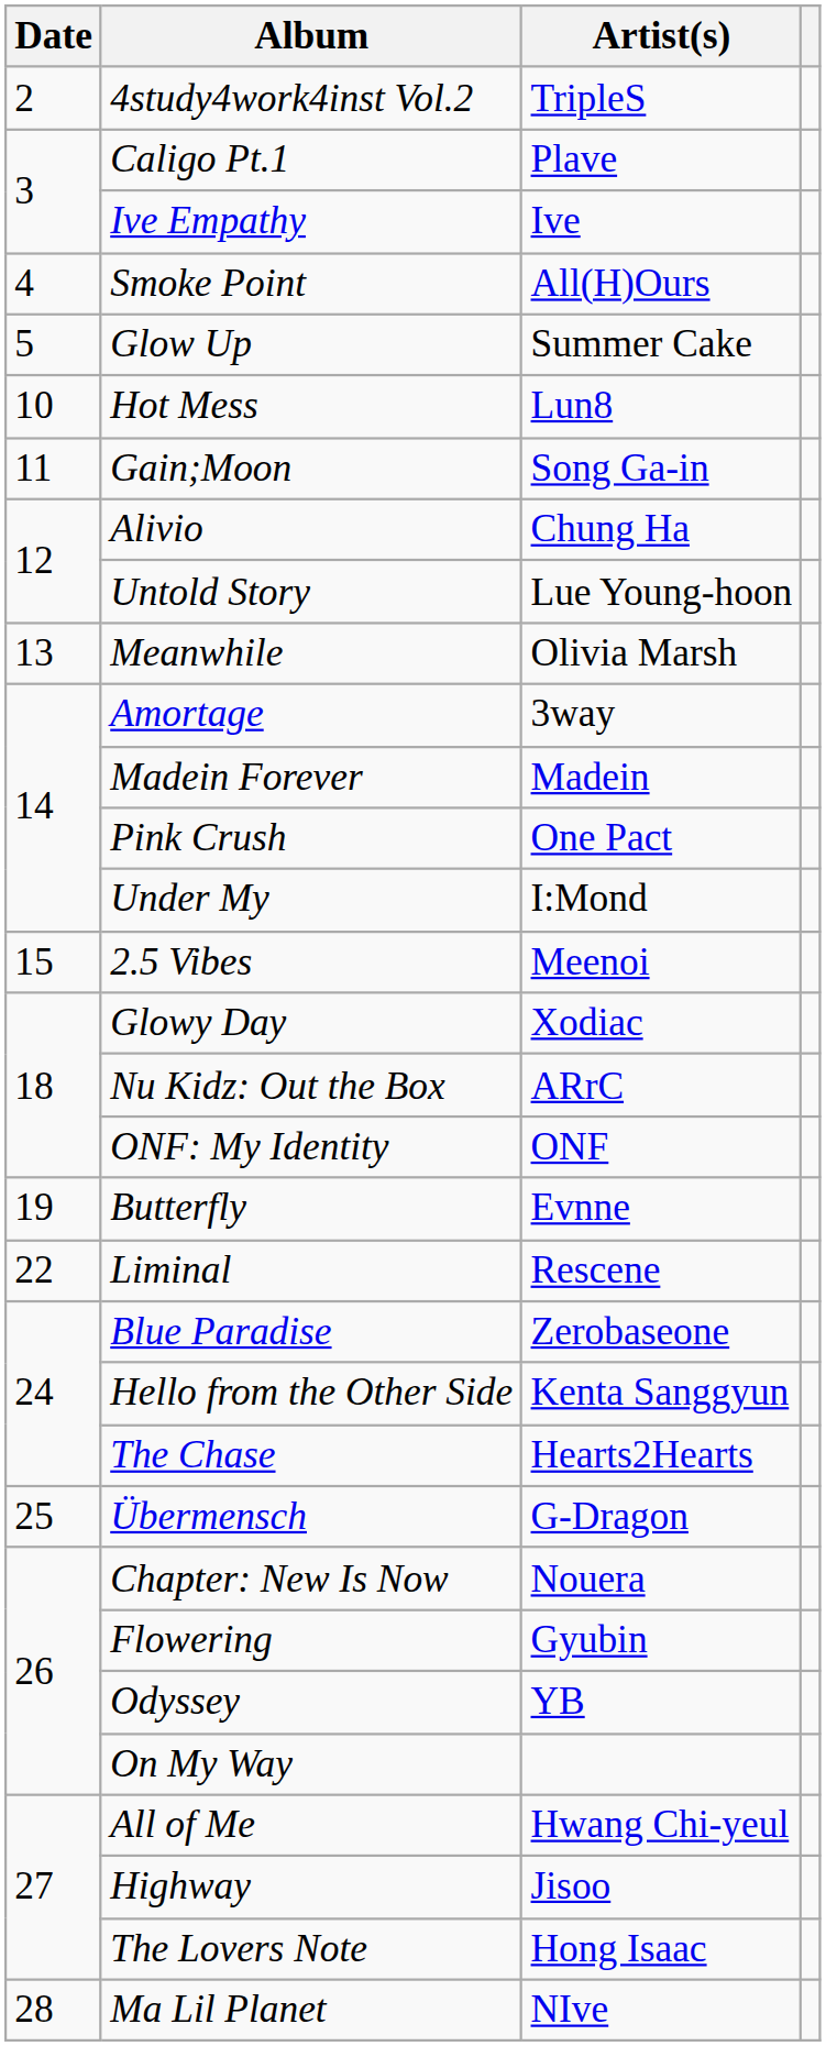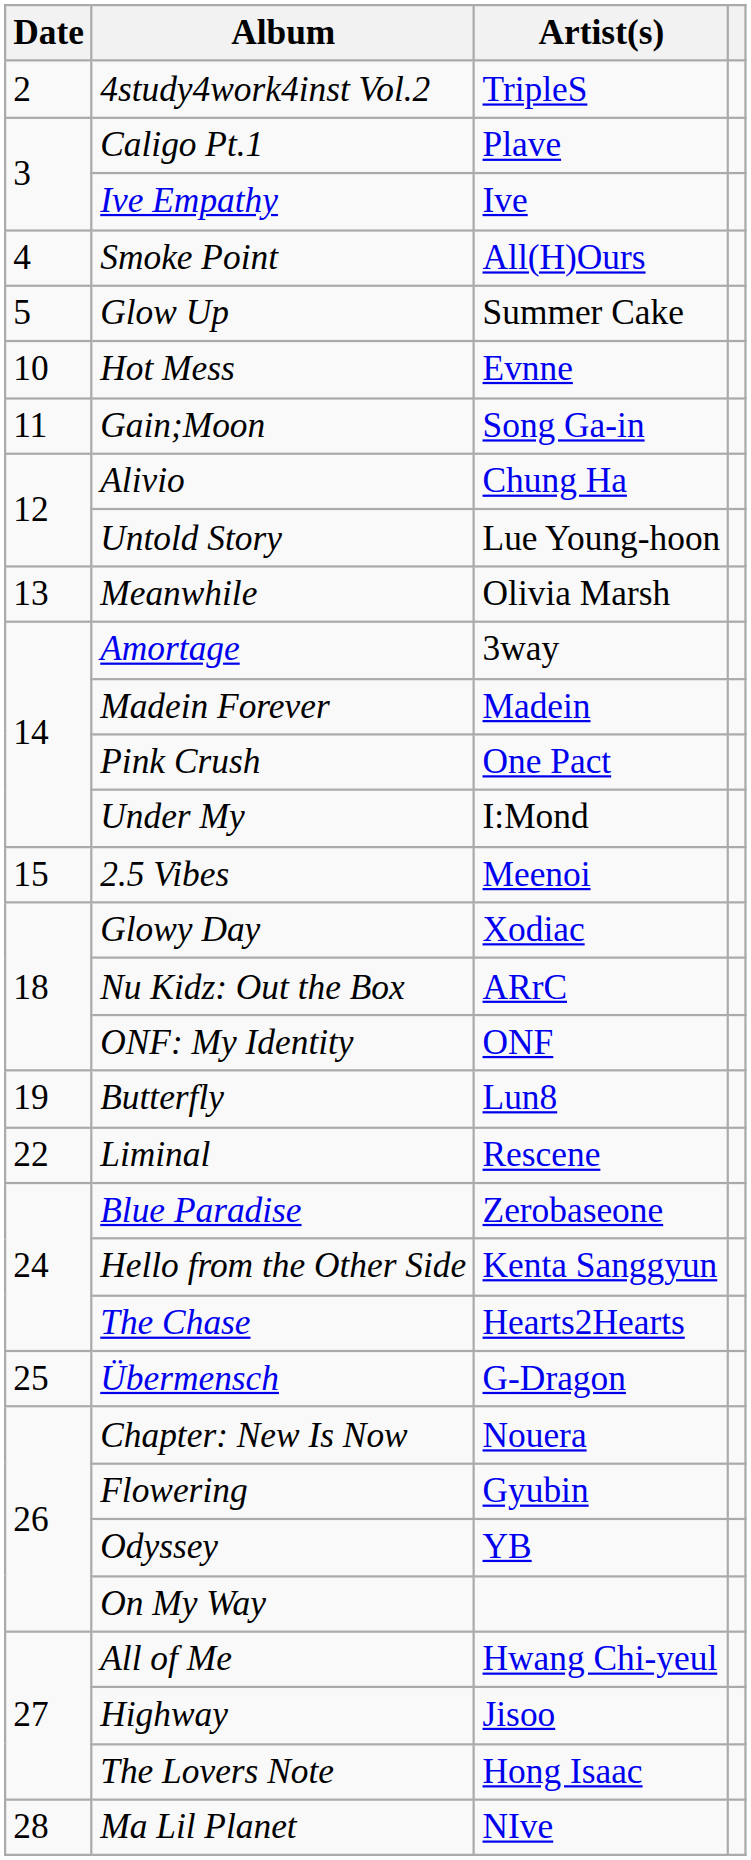Hot Mess | Artist(s): Lun8 -> Evnne
Butterfly | Artist(s): Evnne -> Lun8
